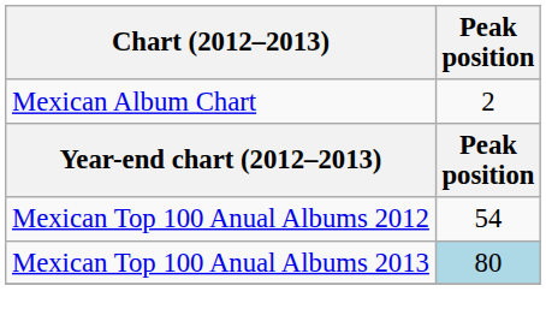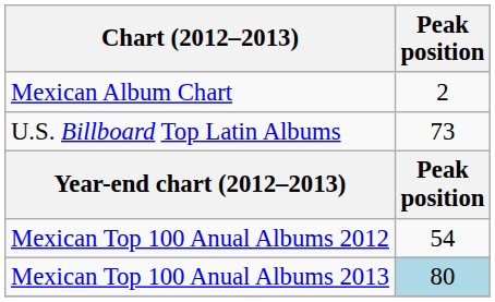+ row: U.S. Billboard Top Latin Albums | 73
